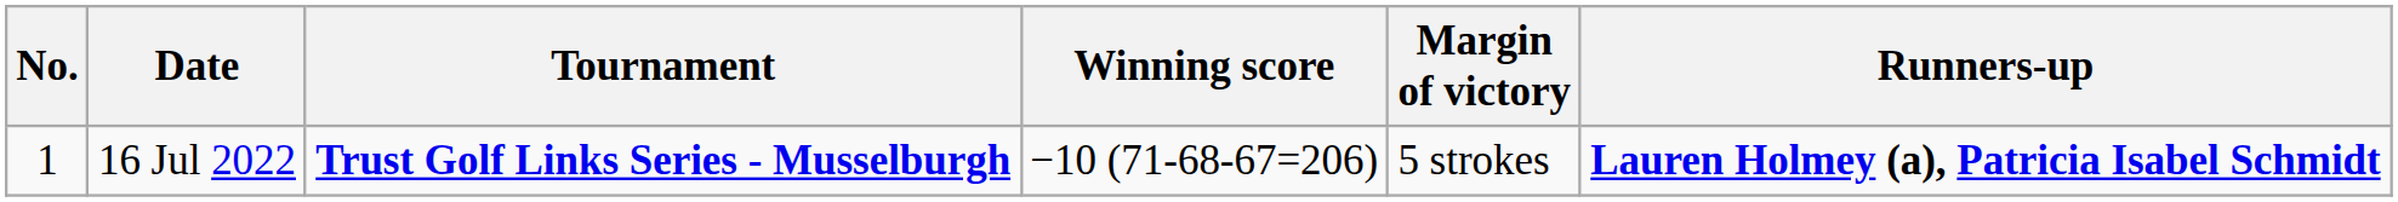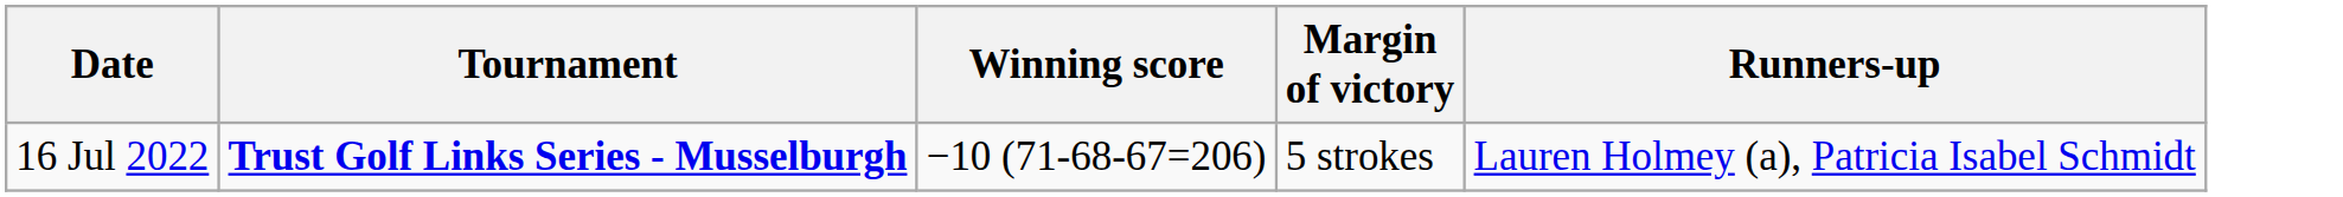- column: No. | 1
16 Jul 2022 | Runners-up: bold -> normal
